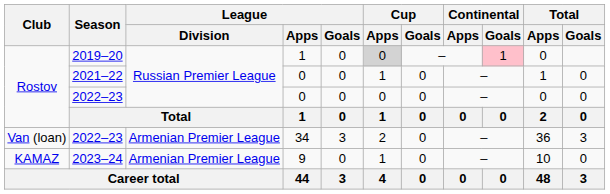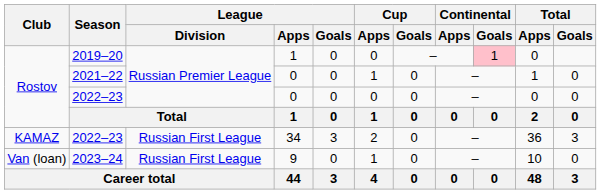2019–20 | Cup / Apps: lightgrey background -> no background
2022–23 / 34 | Club: Van (loan) -> KAMAZ
2022–23 / 34 | League / Division: Armenian Premier League -> Russian First League
2023–24 | Club: KAMAZ -> Van (loan)
2023–24 | League / Division: Armenian Premier League -> Russian First League
